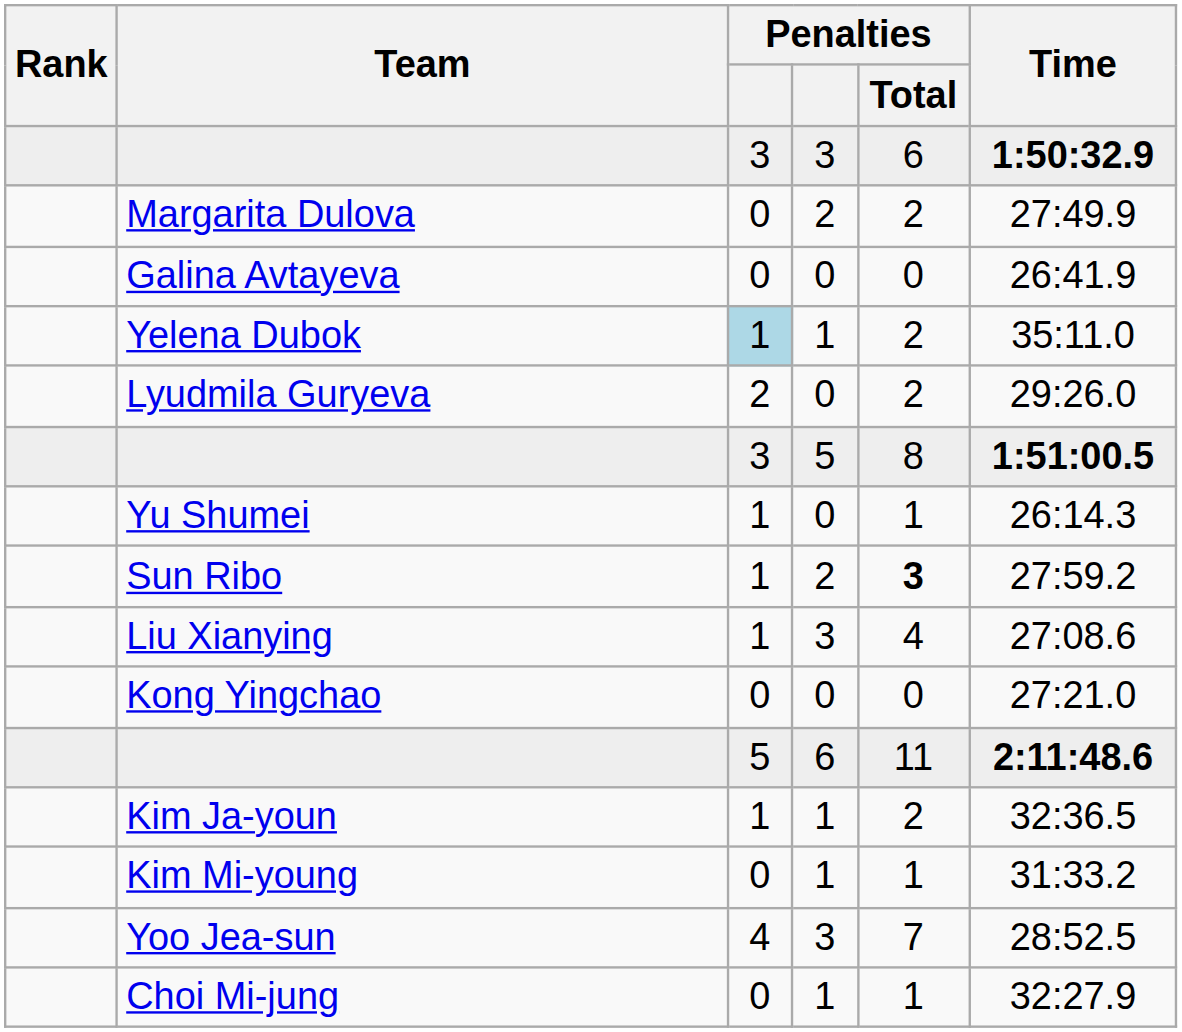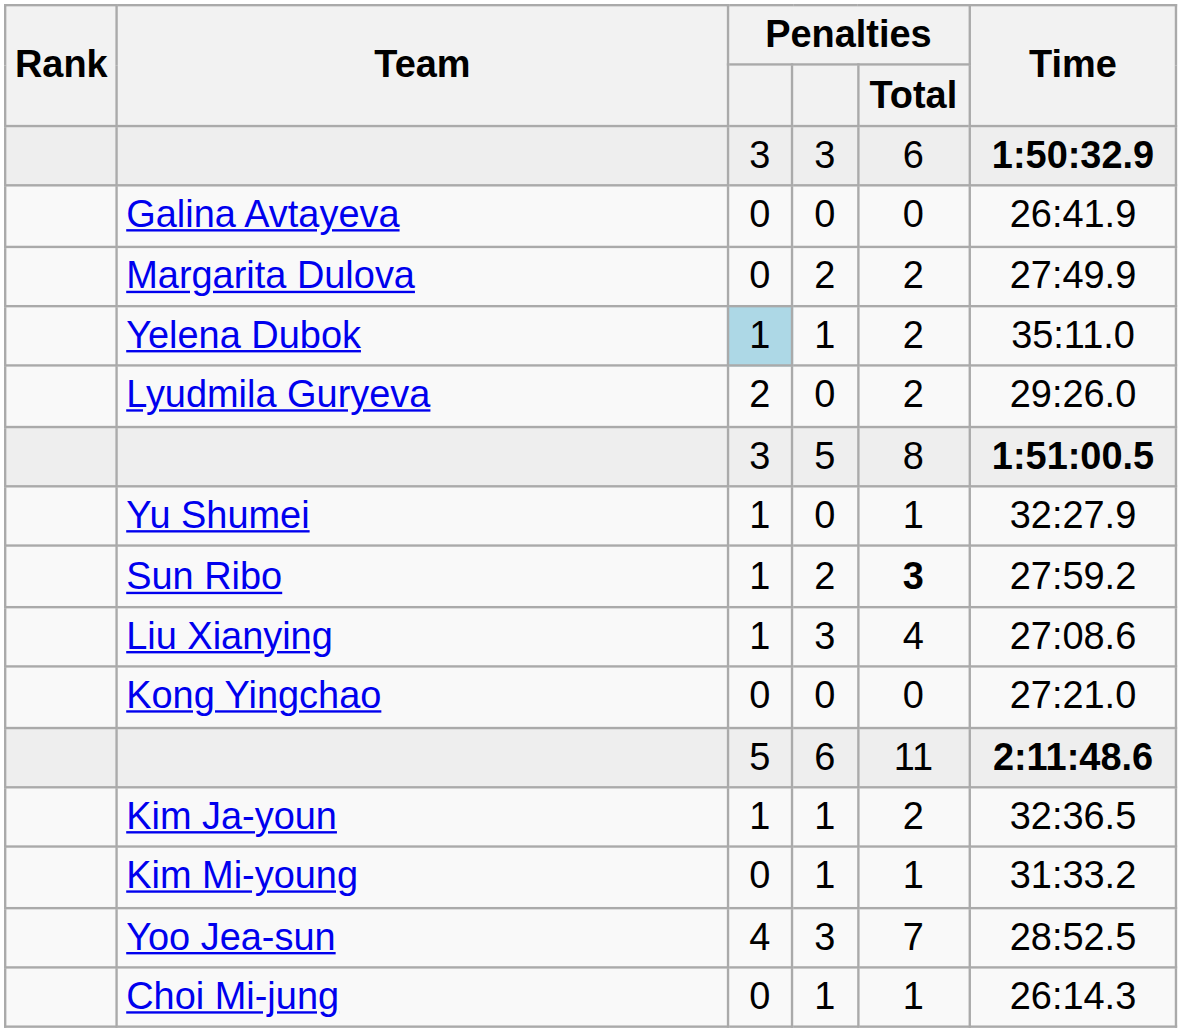rows swapped: Galina Avtayeva <-> Margarita Dulova
Yu Shumei | Time: 26:14.3 -> 32:27.9
Choi Mi-jung | Time: 32:27.9 -> 26:14.3
